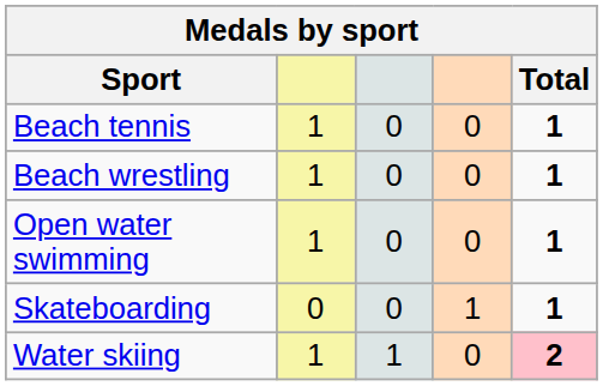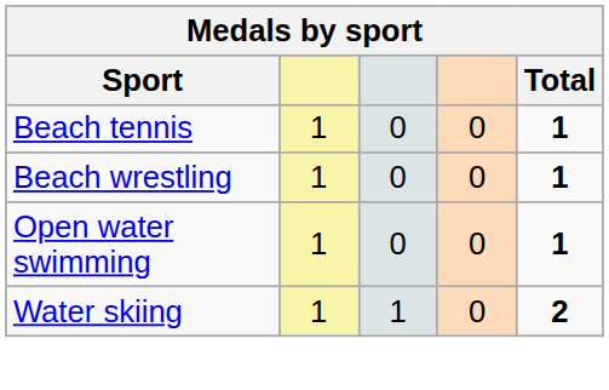- row: Skateboarding | 0 | 0 | 1 | 1
Water skiing | Total: pink background -> no background
